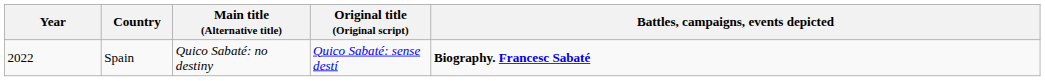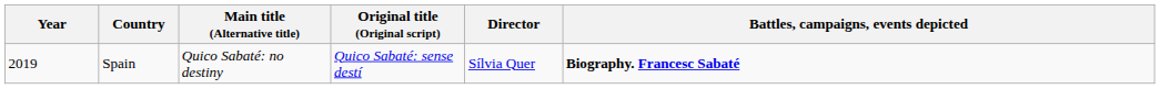+ column: Director | Sílvia Quer
Spain | Year: 2022 -> 2019
